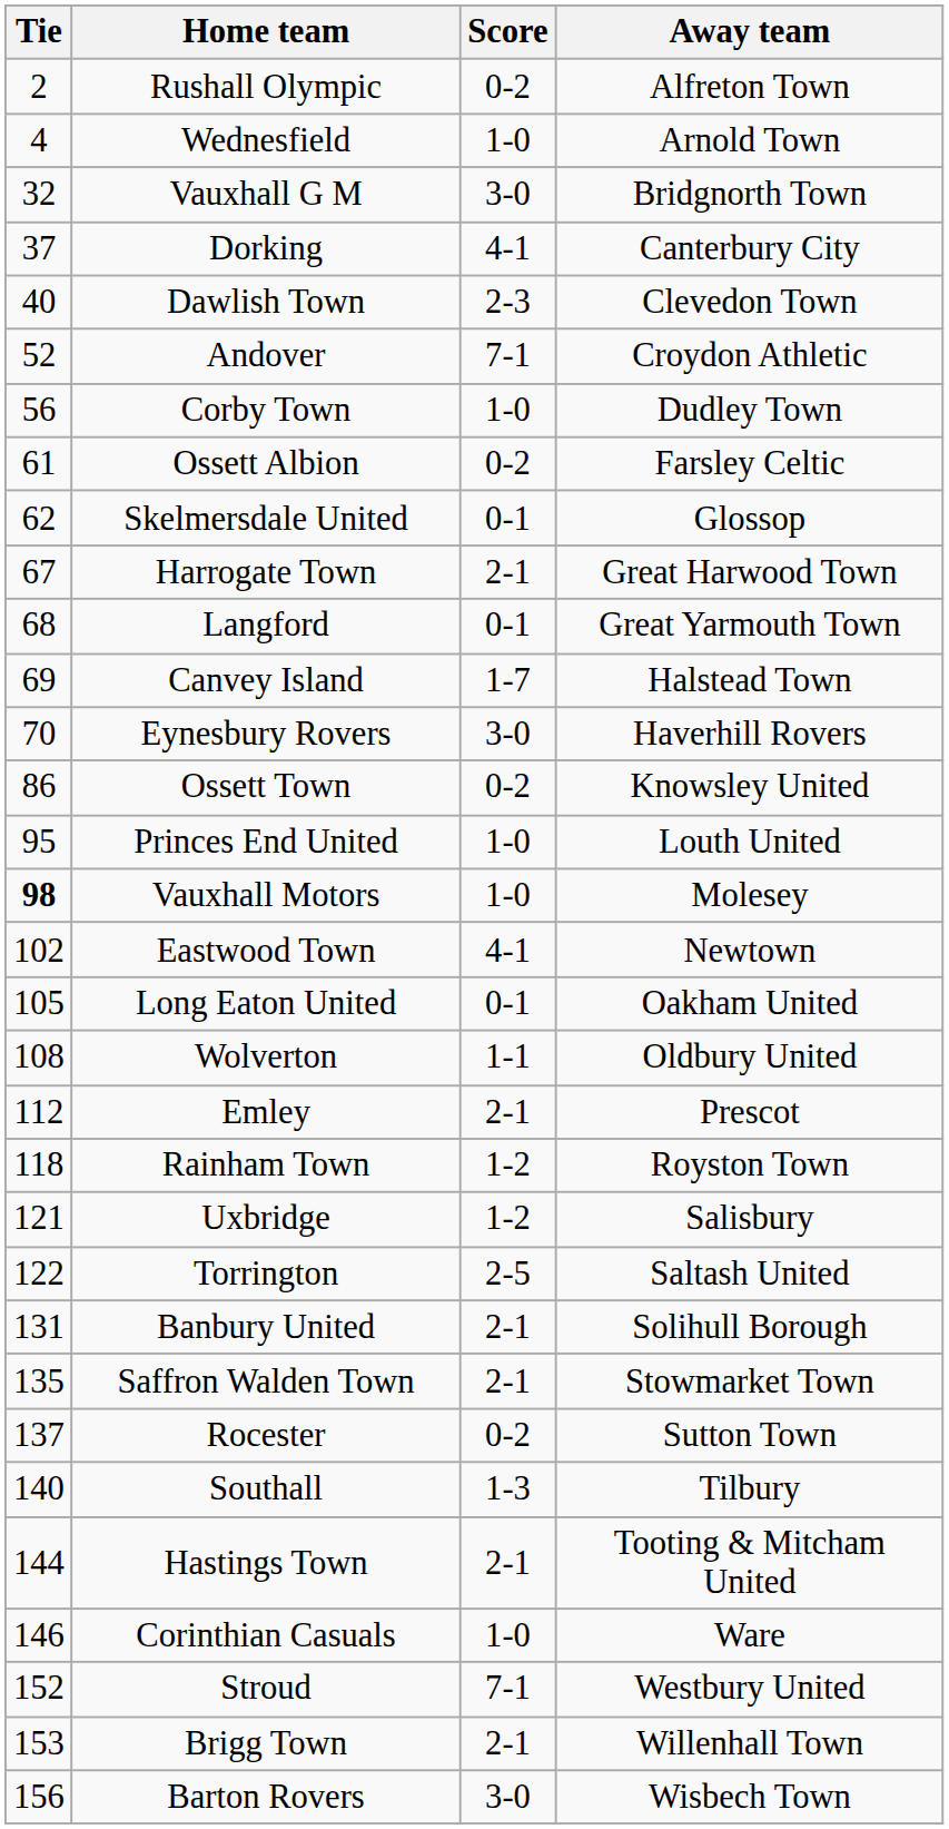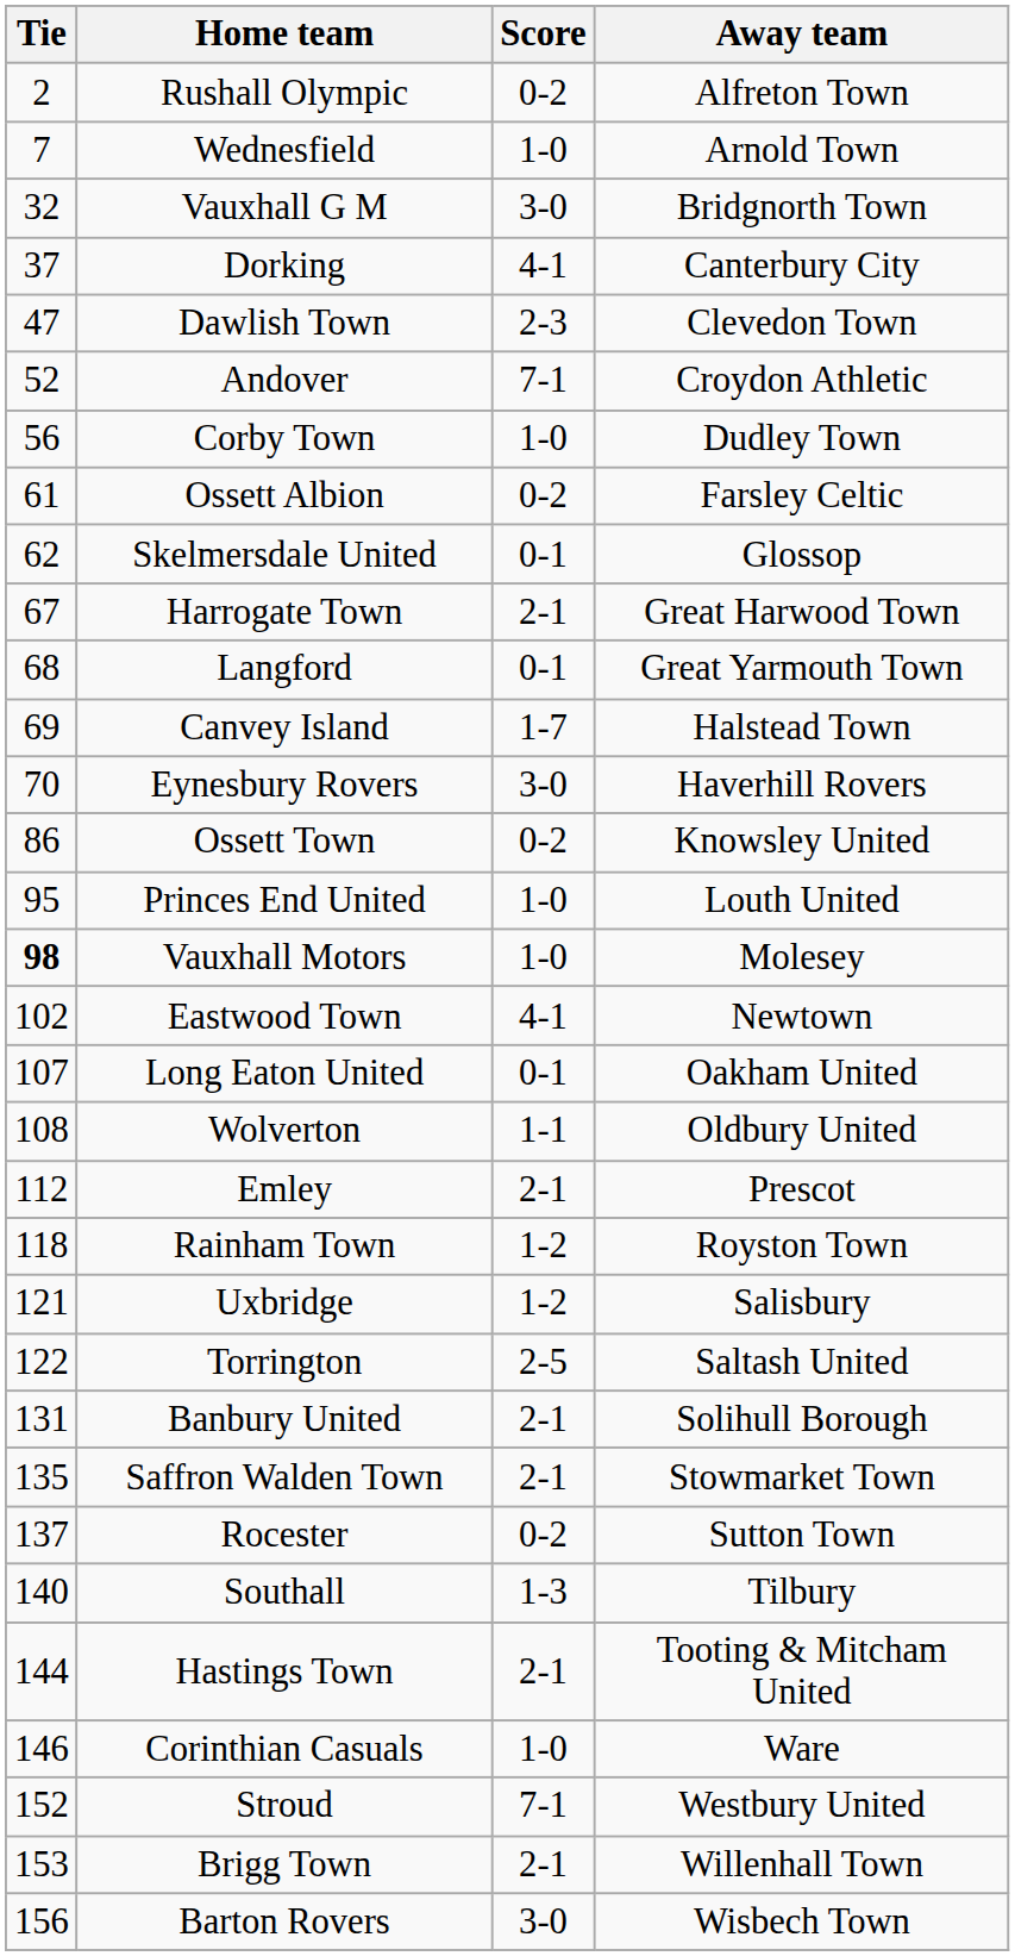Wednesfield | Tie: 4 -> 7
Dawlish Town | Tie: 40 -> 47
Long Eaton United | Tie: 105 -> 107
